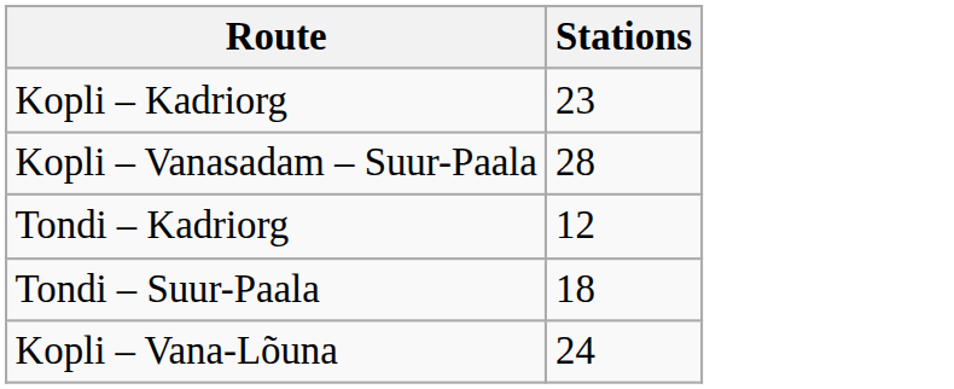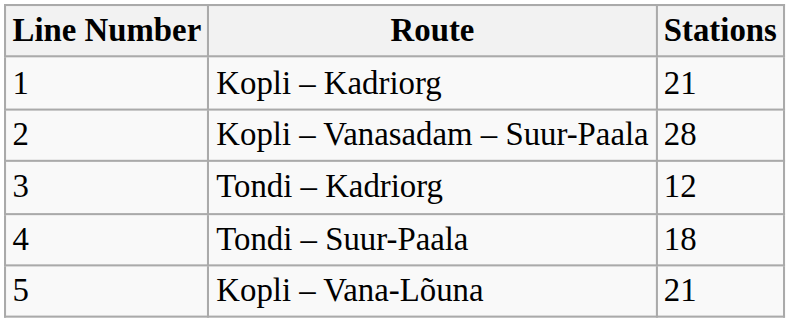+ column: Line Number | 1 | 2 | 3 | 4 | 5
Kopli – Kadriorg | Stations: 23 -> 21
Kopli – Vana-Lõuna | Stations: 24 -> 21
